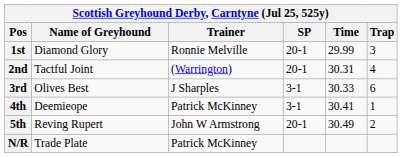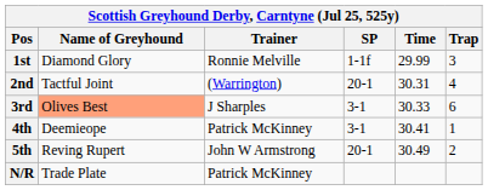1st | SP: 20-1 -> 1-1f
3rd | Name of Greyhound: no background -> lightsalmon background
